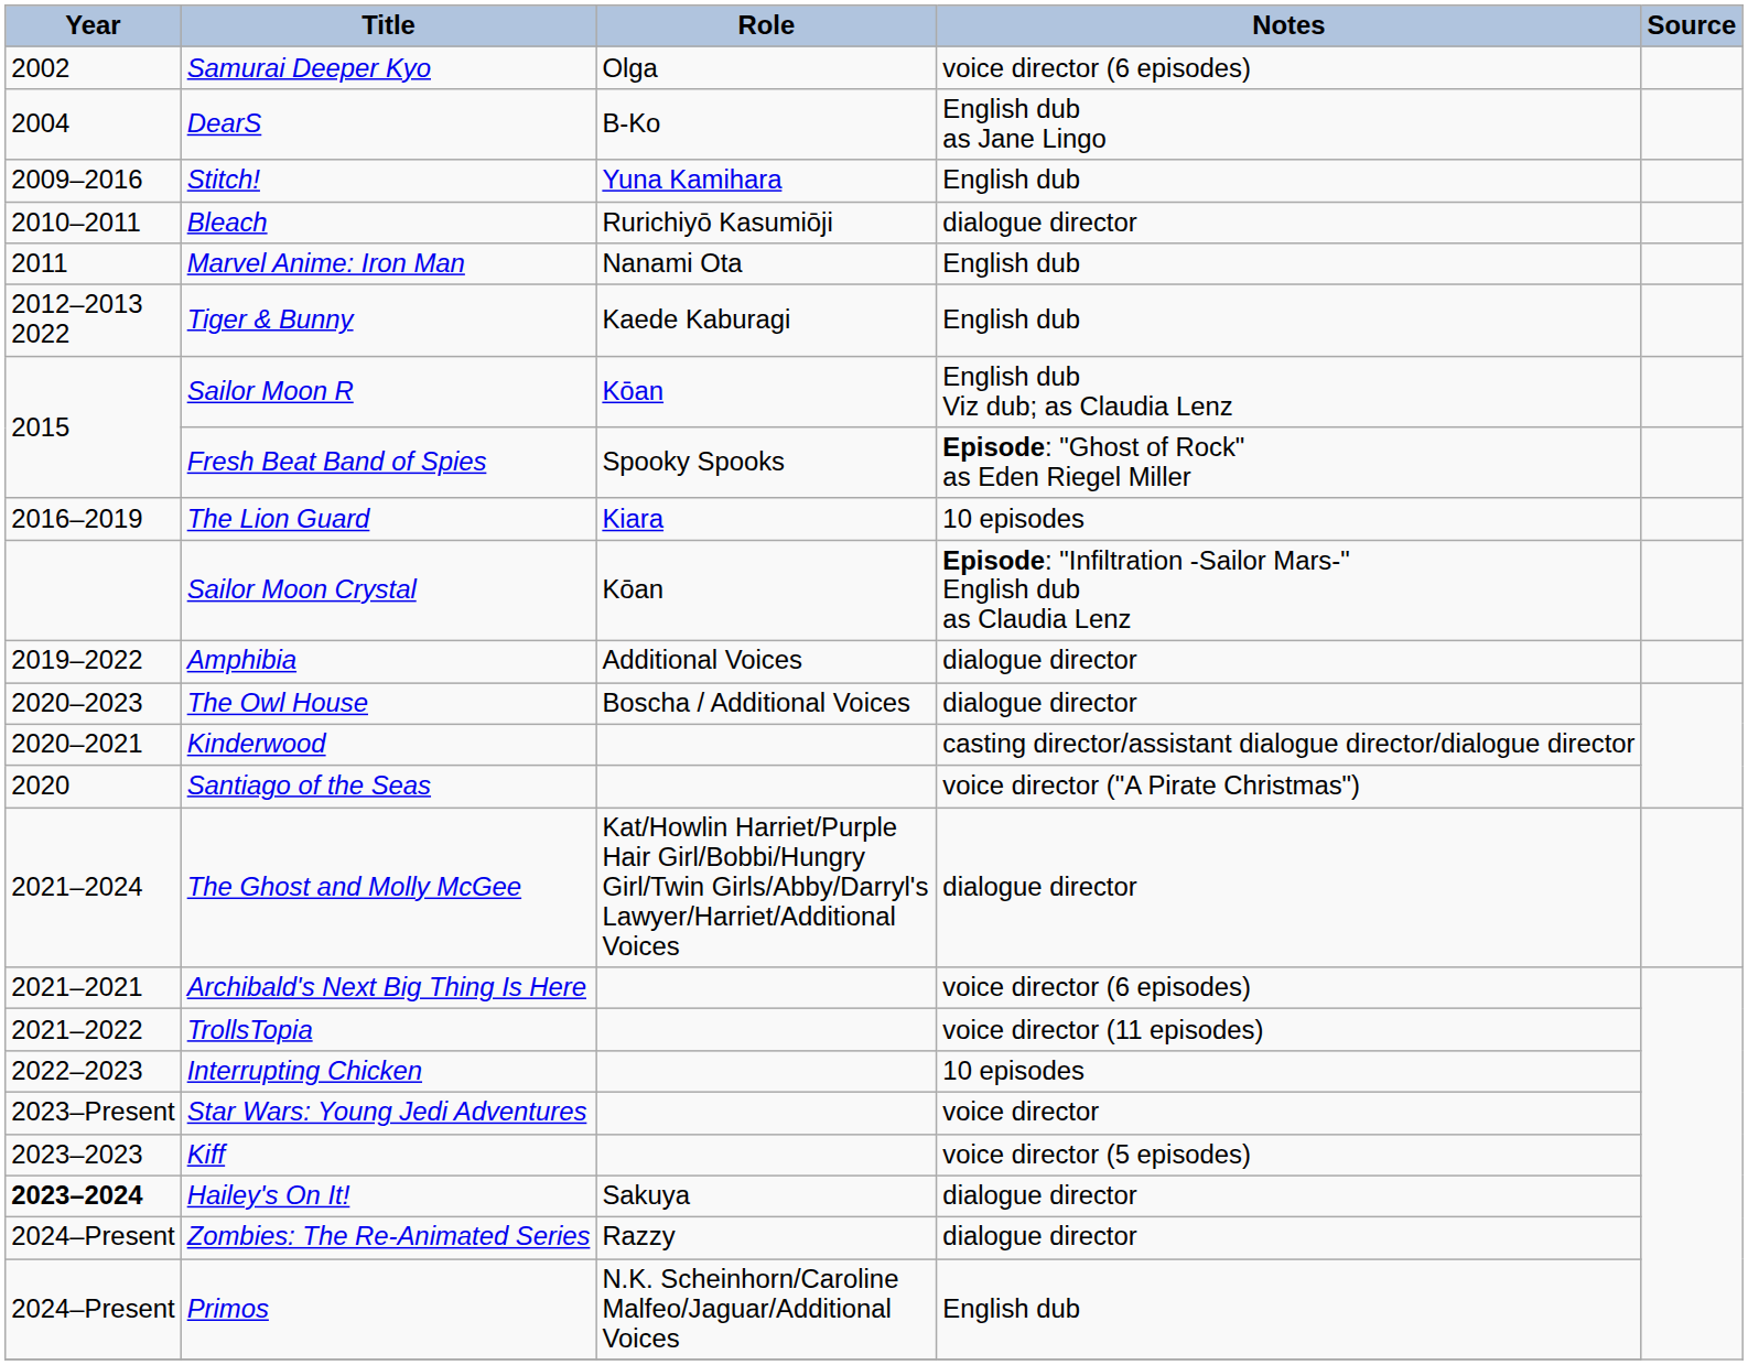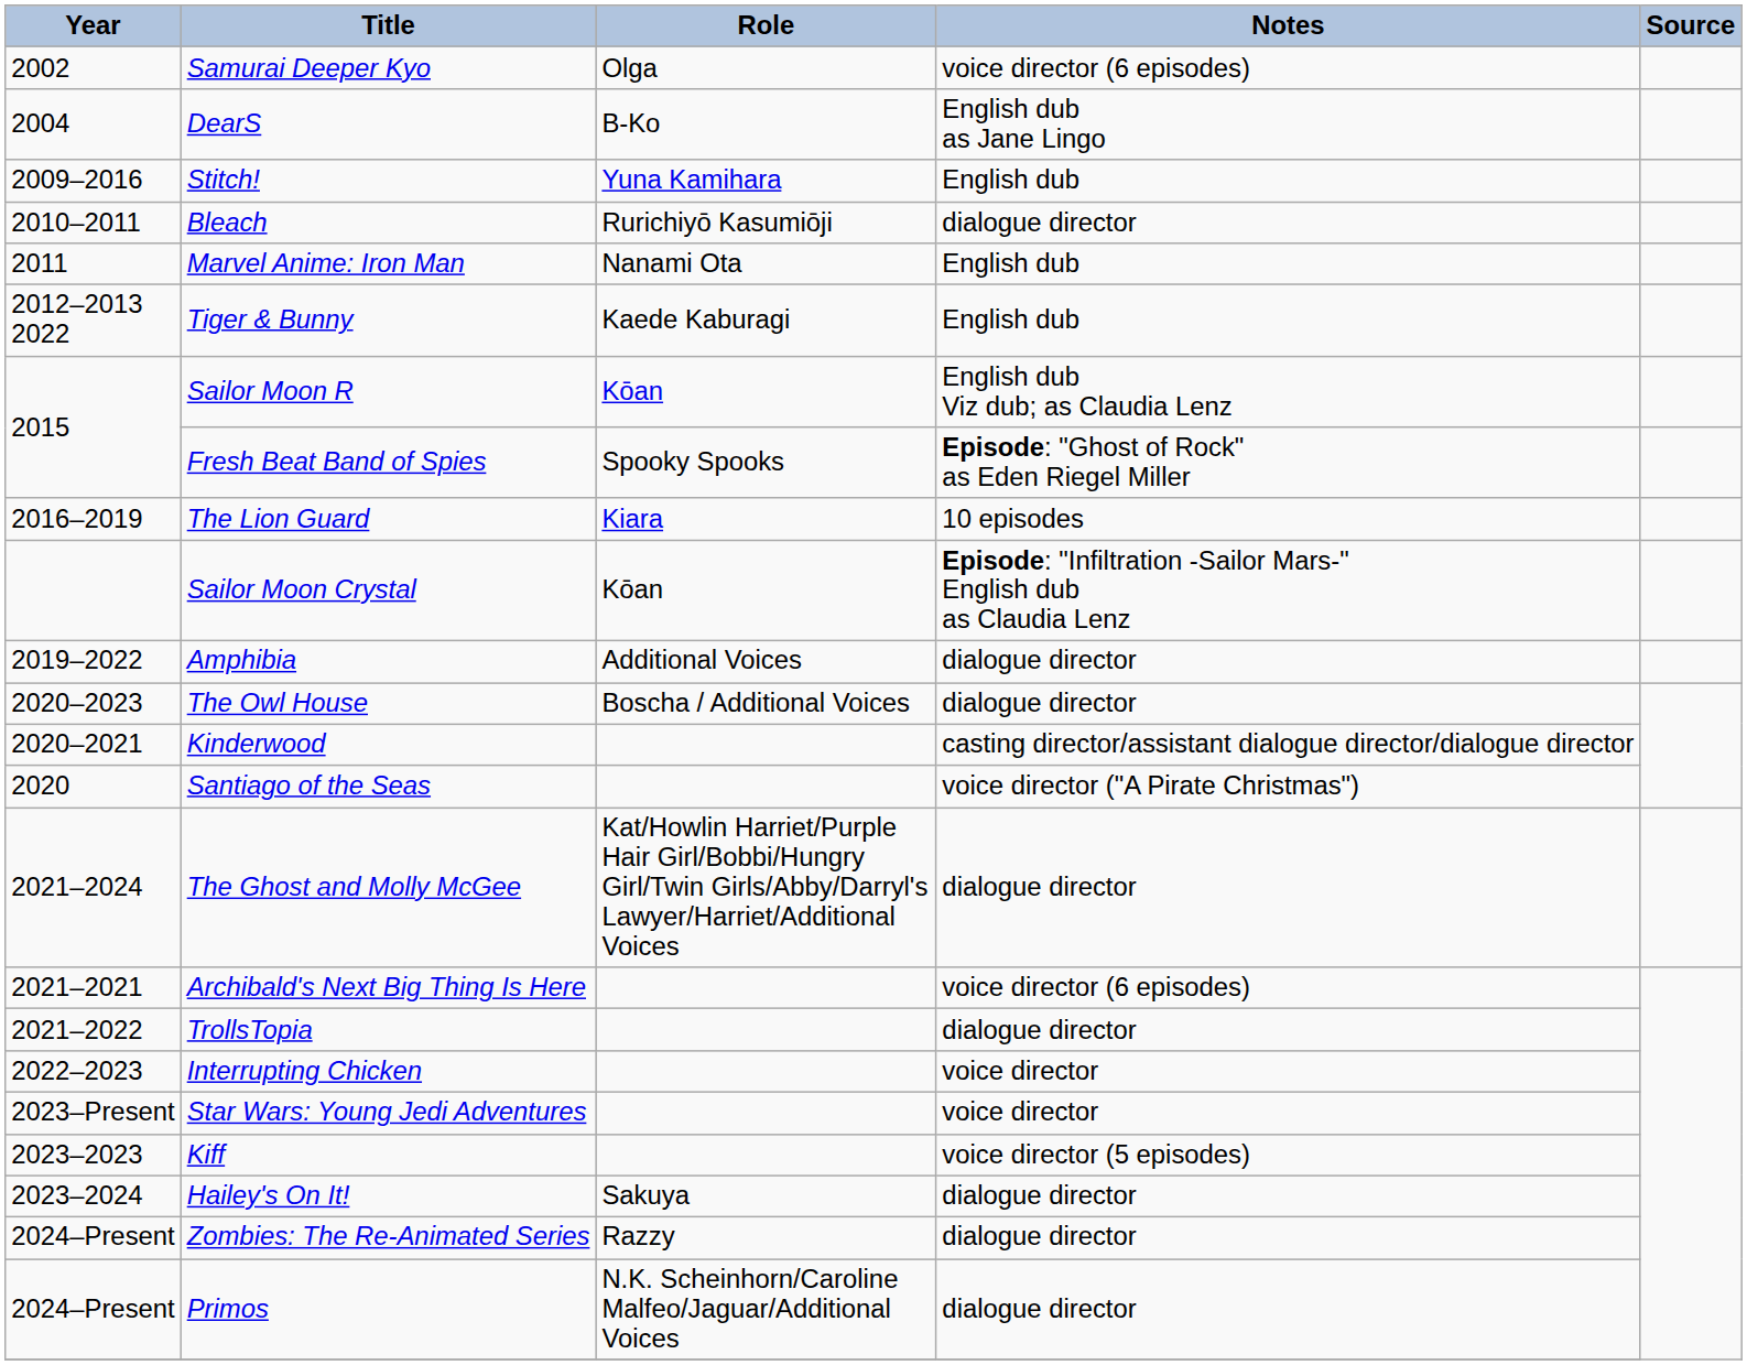TrollsTopia | Notes: voice director (11 episodes) -> dialogue director
Interrupting Chicken | Notes: 10 episodes -> voice director
Hailey's On It! | Year: bold -> normal
Primos | Notes: English dub -> dialogue director
